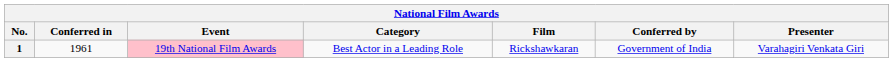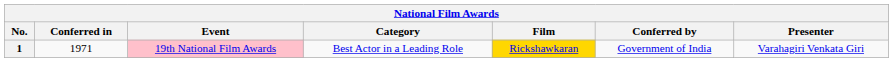1 | Conferred in: 1961 -> 1971
1 | Film: no background -> gold background
